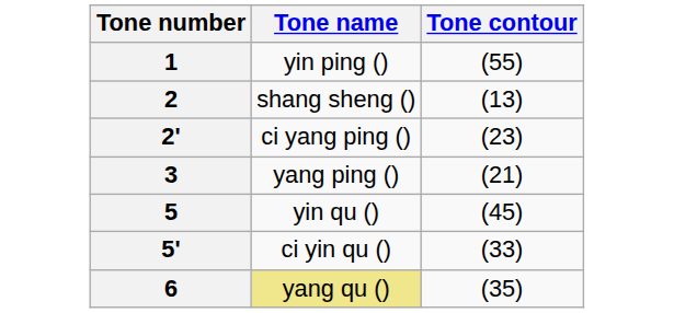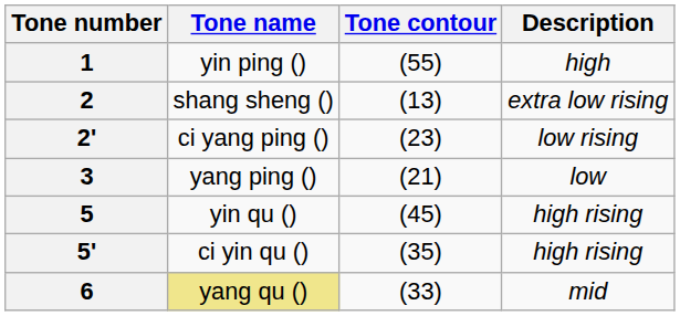+ column: Description | high | extra low rising | low rising | low | high rising | high rising | mid
5' | Tone contour: (33) -> (35)
6 | Tone contour: (35) -> (33)
